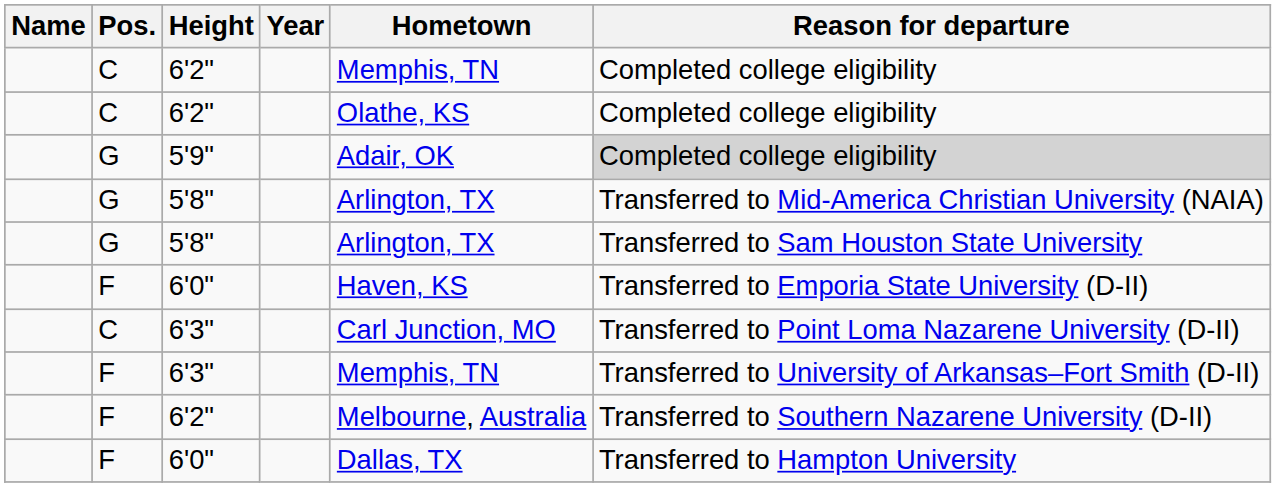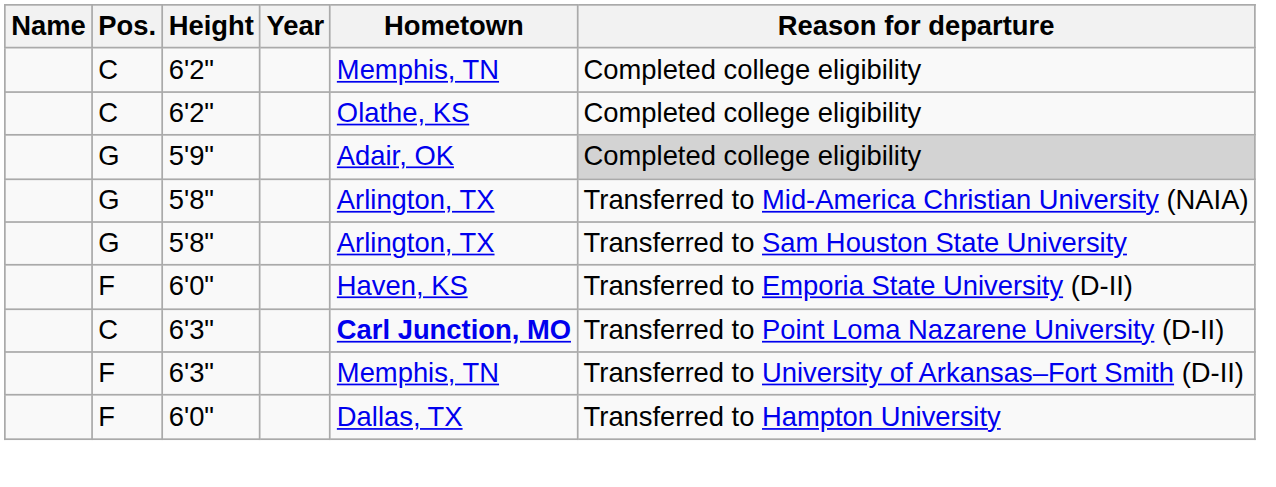C / 6'3" | Hometown: normal -> bold
- row: F | 6'2" | Melbourne, Australia | Transferred to Southern Nazarene University (D-II)
